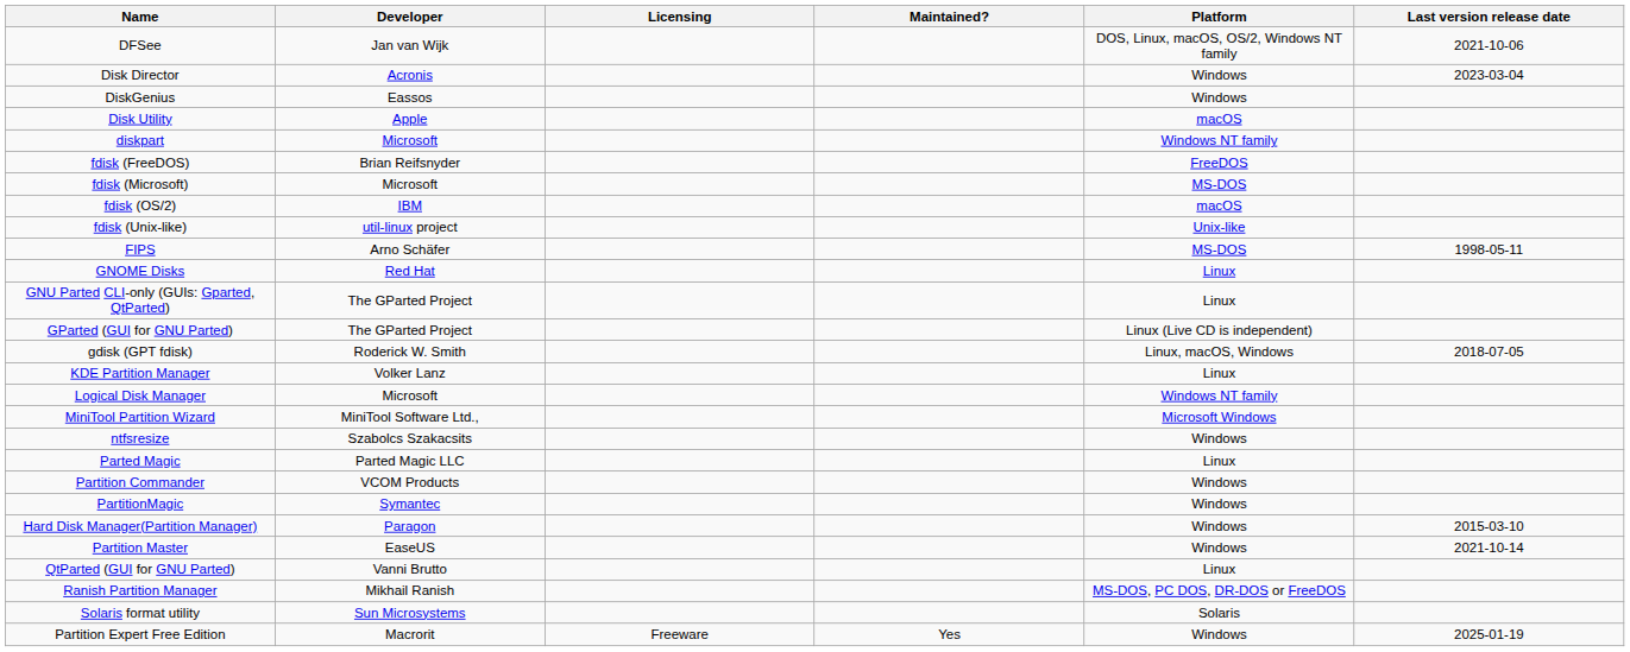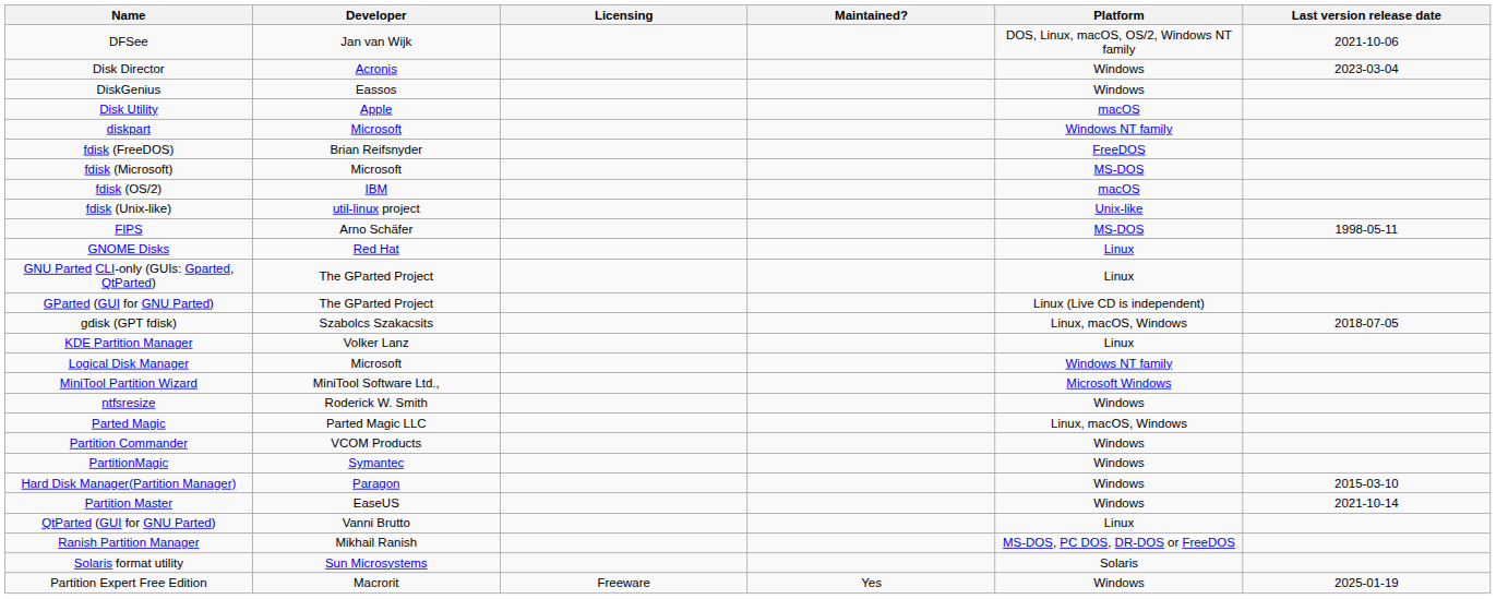gdisk (GPT fdisk) | Developer: Roderick W. Smith -> Szabolcs Szakacsits
ntfsresize | Developer: Szabolcs Szakacsits -> Roderick W. Smith
Parted Magic | Platform: Linux -> Linux, macOS, Windows
